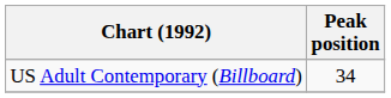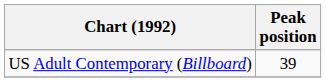US Adult Contemporary (Billboard) | Peak position: 34 -> 39
